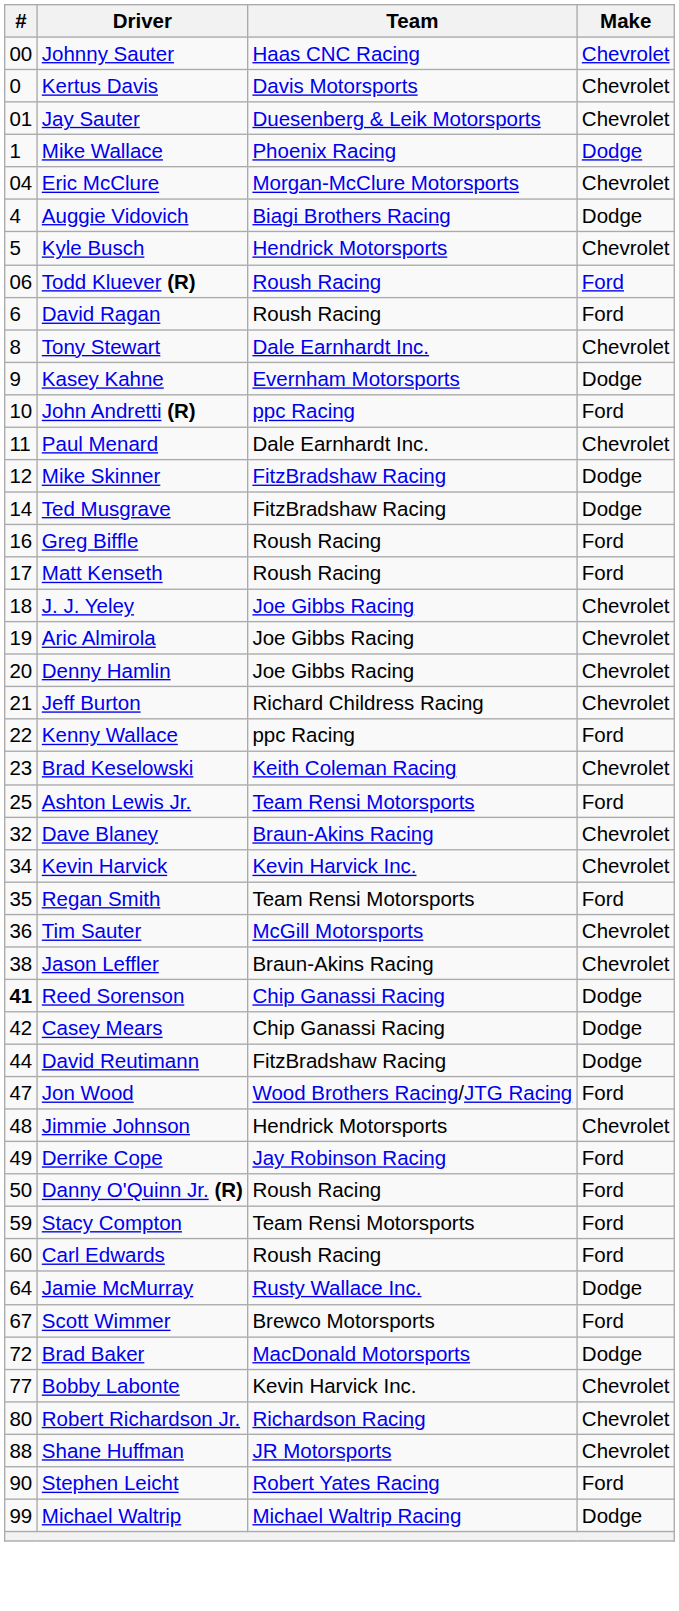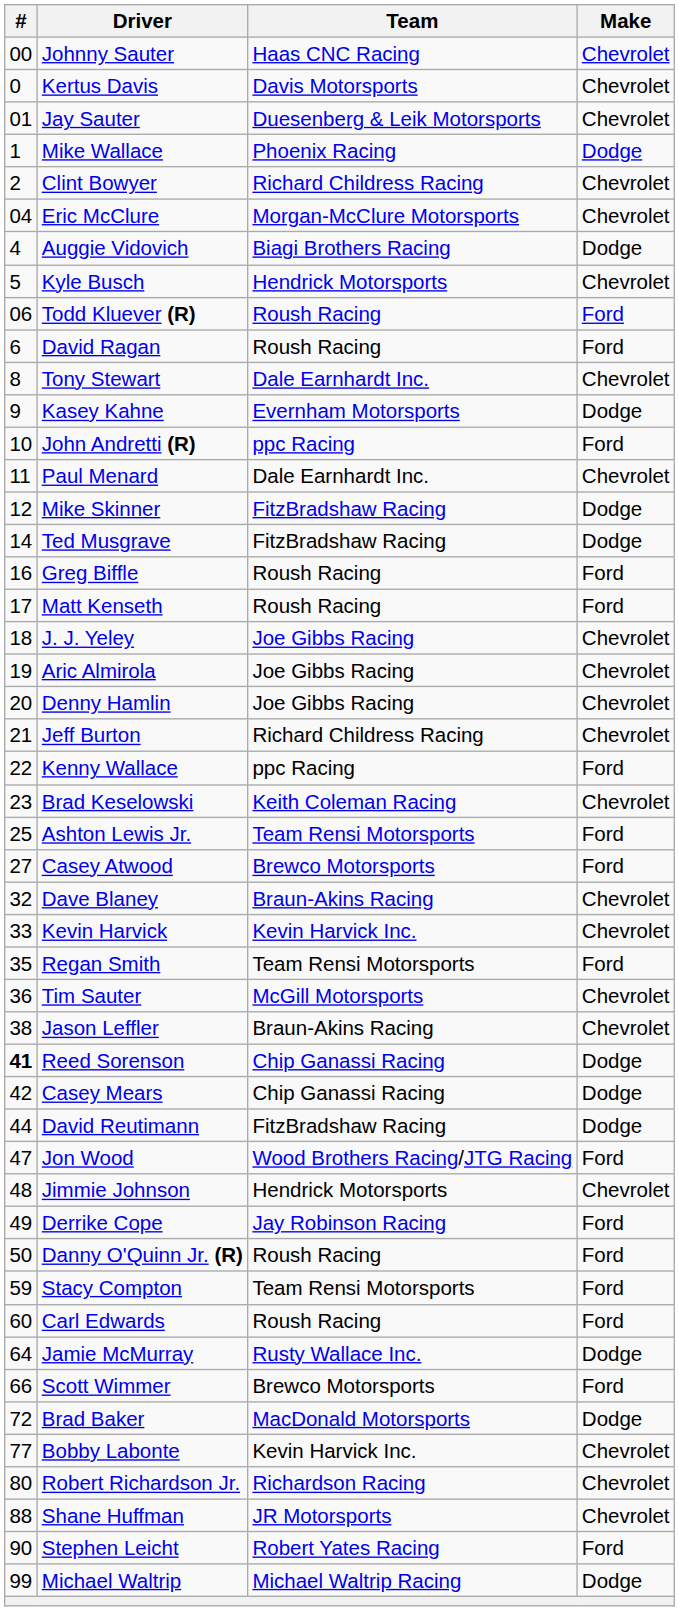+ row: 2 | Clint Bowyer | Richard Childress Racing | Chevrolet
+ row: 27 | Casey Atwood | Brewco Motorsports | Ford
Kevin Harvick | #: 34 -> 33
Scott Wimmer | #: 67 -> 66
